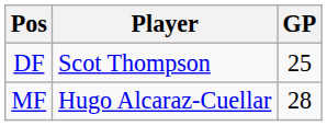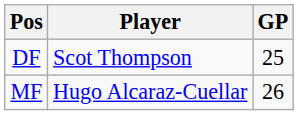MF | GP: 28 -> 26
